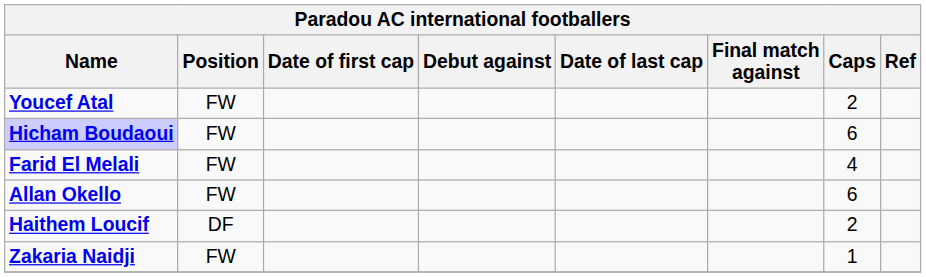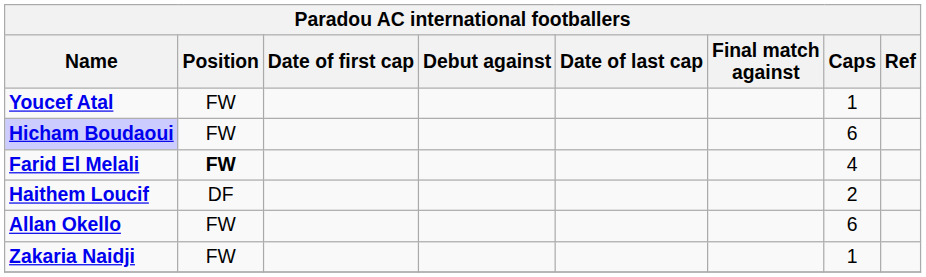Youcef Atal | Caps: 2 -> 1
Farid El Melali | Position: normal -> bold
rows swapped: Allan Okello <-> Haithem Loucif
